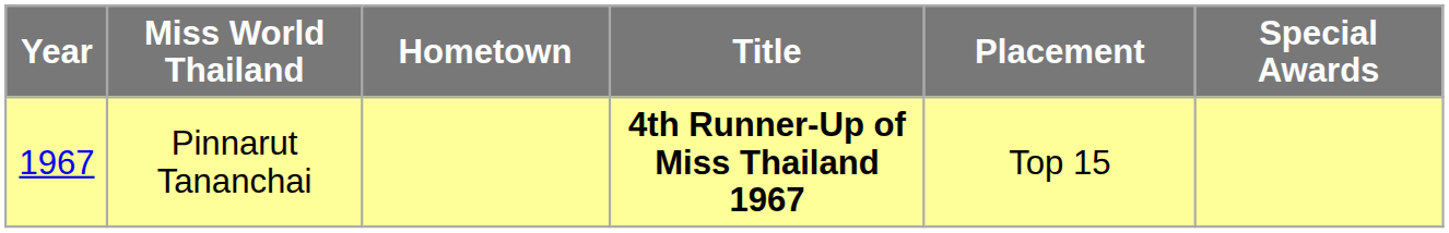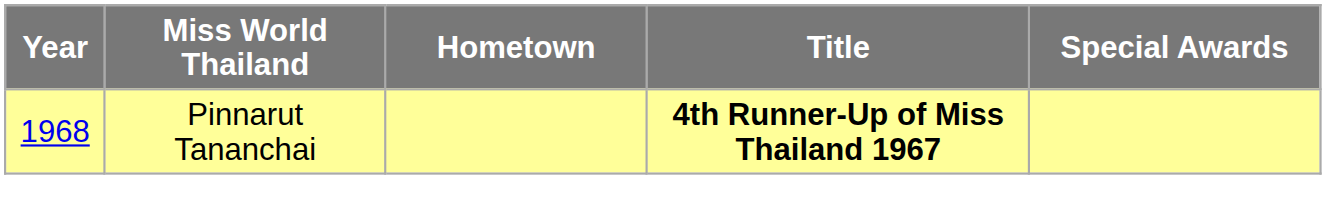- column: Placement | Top 15
Pinnarut Tananchai | Year: 1967 -> 1968
